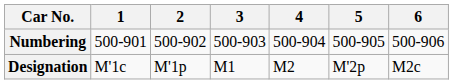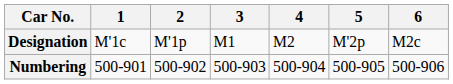rows swapped: Designation <-> Numbering
